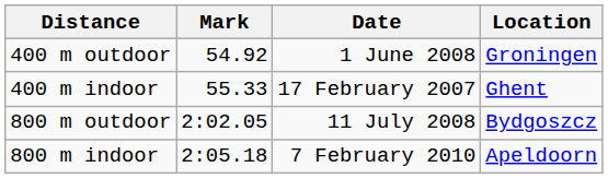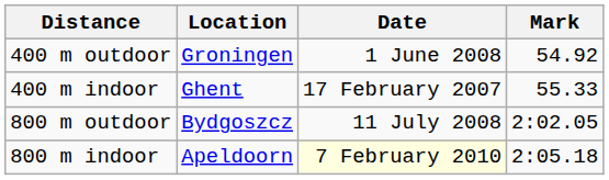columns swapped: Mark <-> Location
800 m indoor | Date: no background -> lightyellow background
